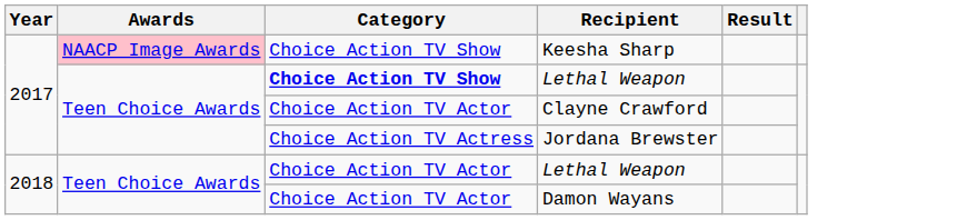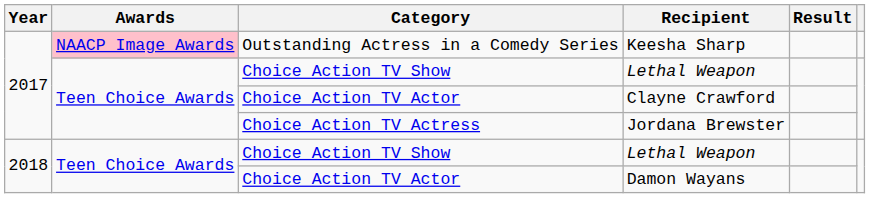Keesha Sharp | Category: Choice Action TV Show -> Outstanding Actress in a Comedy Series
2017 / Lethal Weapon | Category: bold -> normal
2018 / Lethal Weapon | Category: Choice Action TV Actor -> Choice Action TV Show
